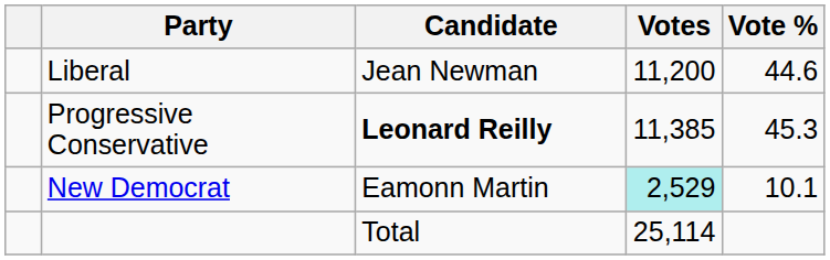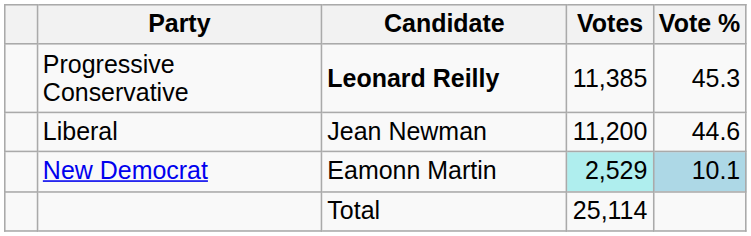rows swapped: Progressive Conservative <-> Liberal
New Democrat | Vote %: no background -> lightblue background
